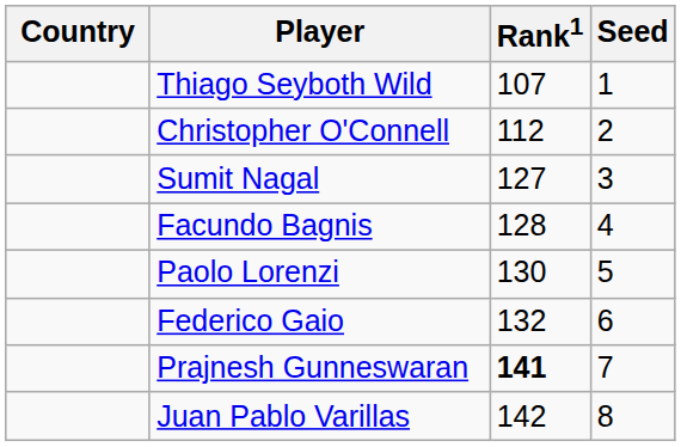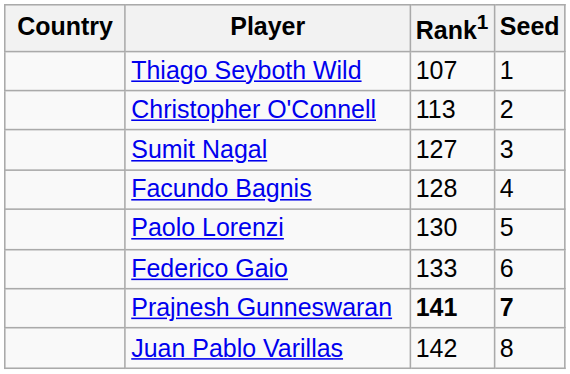Christopher O'Connell | Rank1: 112 -> 113
Federico Gaio | Rank1: 132 -> 133
Prajnesh Gunneswaran | Seed: normal -> bold
